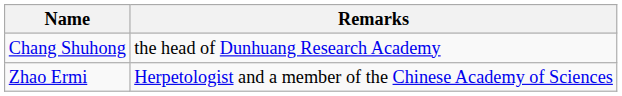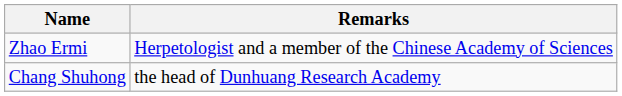rows swapped: Chang Shuhong <-> Zhao Ermi
